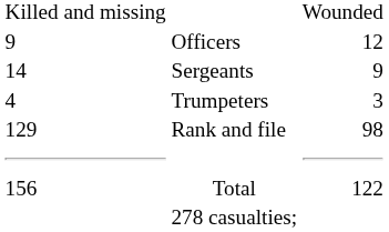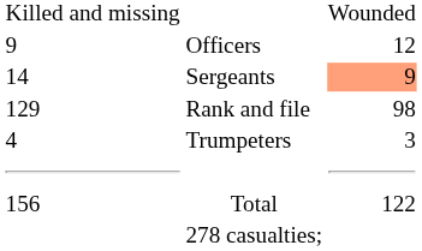Sergeants | column 3: no background -> lightsalmon background
rows swapped: Trumpeters <-> Rank and file
